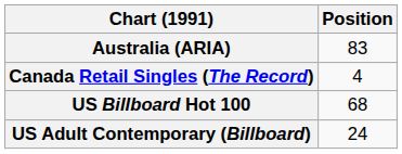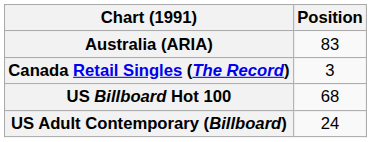Canada Retail Singles (The Record) | Position: 4 -> 3
